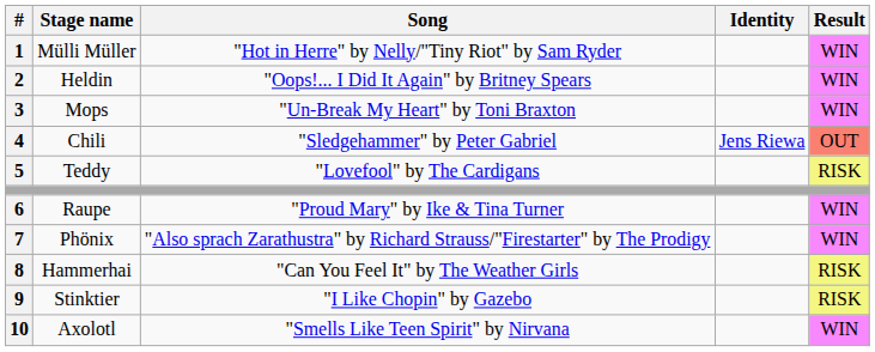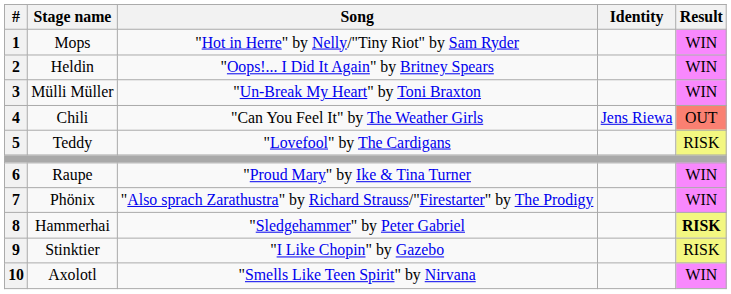1 | Stage name: Mülli Müller -> Mops
3 | Stage name: Mops -> Mülli Müller
4 | Song: "Sledgehammer" by Peter Gabriel -> "Can You Feel It" by The Weather Girls
8 | Song: "Can You Feel It" by The Weather Girls -> "Sledgehammer" by Peter Gabriel
8 | Result: normal -> bold
